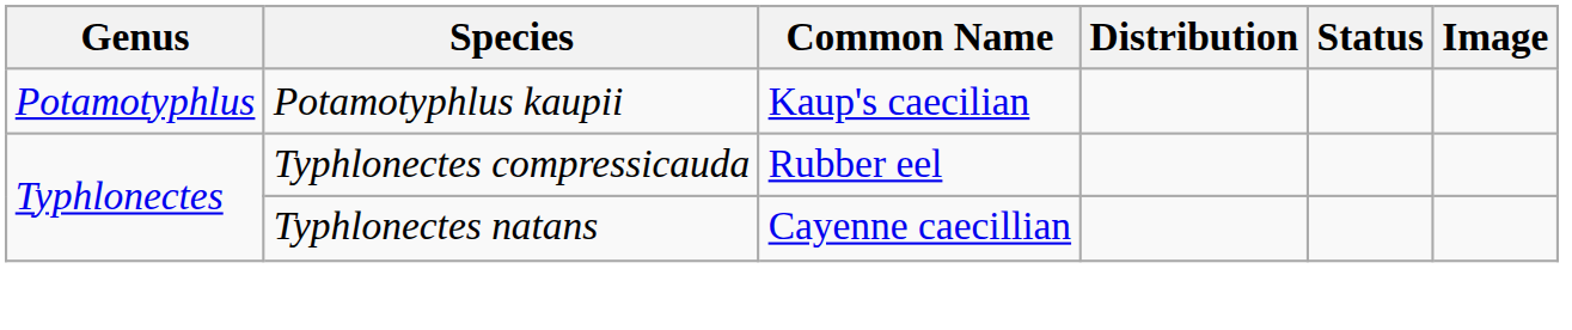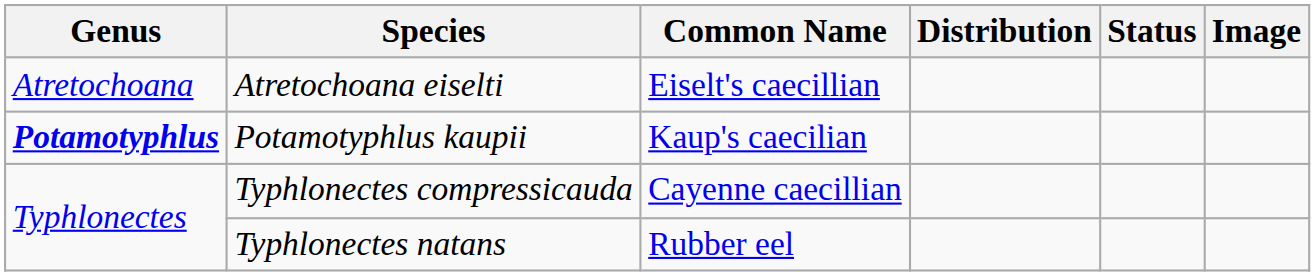+ row: Atretochoana | Atretochoana eiselti | Eiselt's caecillian
Potamotyphlus kaupii | Genus: normal -> bold
Typhlonectes compressicauda | Common Name: Rubber eel -> Cayenne caecillian
Typhlonectes natans | Common Name: Cayenne caecillian -> Rubber eel
